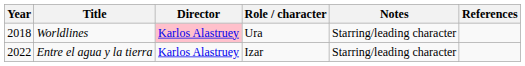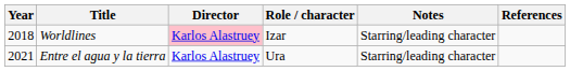Worldlines | Role / character: Ura -> Izar
Entre el agua y la tierra | Year: 2022 -> 2021
Entre el agua y la tierra | Role / character: Izar -> Ura
